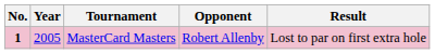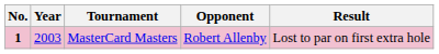MasterCard Masters | Year: 2005 -> 2003
